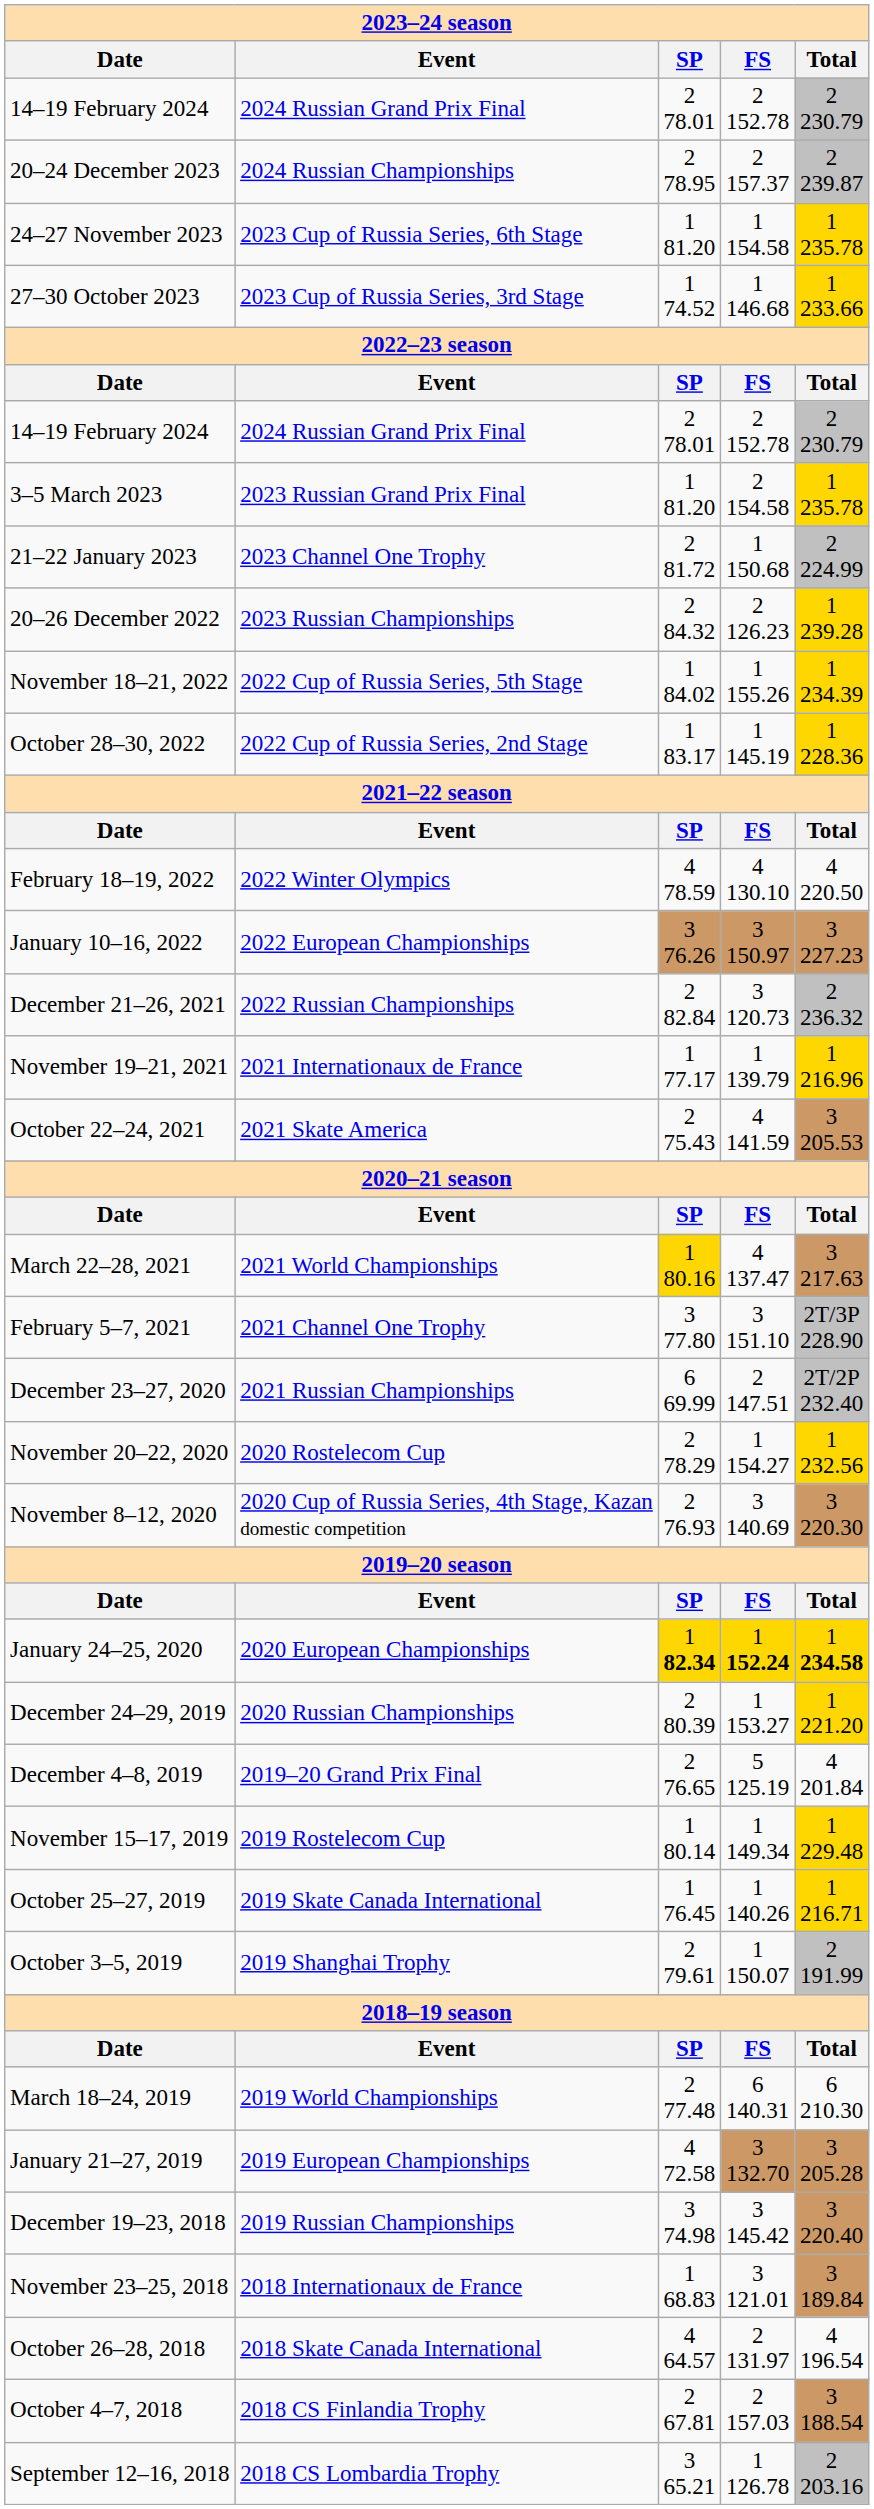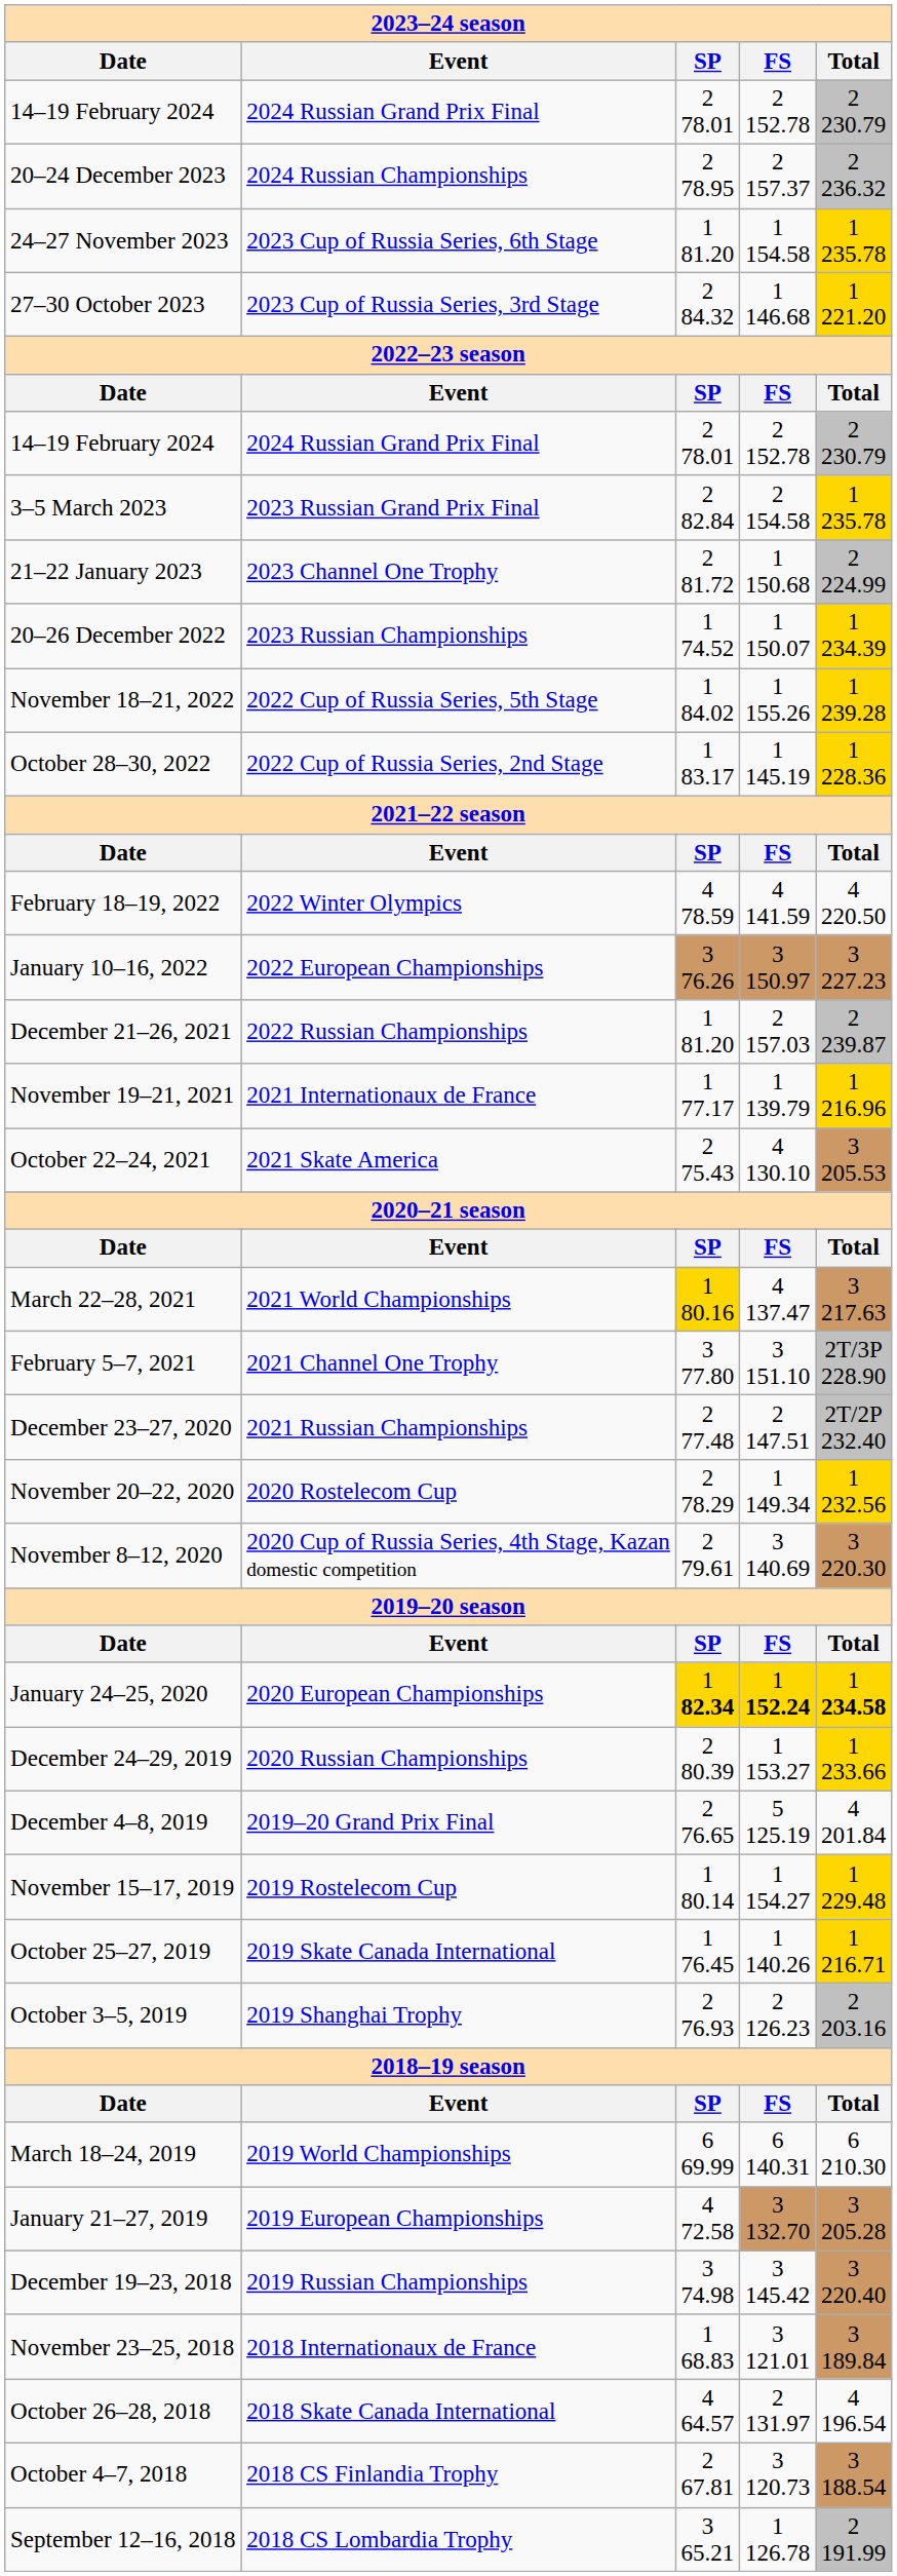20–24 December 2023 | column 5: 2 239.87 -> 2 236.32
27–30 October 2023 | column 3: 1 74.52 -> 2 84.32
27–30 October 2023 | column 5: 1 233.66 -> 1 221.20
3–5 March 2023 | column 3: 1 81.20 -> 2 82.84
20–26 December 2022 | column 3: 2 84.32 -> 1 74.52
20–26 December 2022 | column 4: 2 126.23 -> 1 150.07
20–26 December 2022 | column 5: 1 239.28 -> 1 234.39
November 18–21, 2022 | column 5: 1 234.39 -> 1 239.28
February 18–19, 2022 | column 4: 4 130.10 -> 4 141.59
December 21–26, 2021 | column 3: 2 82.84 -> 1 81.20
December 21–26, 2021 | column 4: 3 120.73 -> 2 157.03
December 21–26, 2021 | column 5: 2 236.32 -> 2 239.87
October 22–24, 2021 | column 4: 4 141.59 -> 4 130.10
December 23–27, 2020 | column 3: 6 69.99 -> 2 77.48
November 20–22, 2020 | column 4: 1 154.27 -> 1 149.34
November 8–12, 2020 | column 3: 2 76.93 -> 2 79.61
December 24–29, 2019 | column 5: 1 221.20 -> 1 233.66
November 15–17, 2019 | column 4: 1 149.34 -> 1 154.27
October 3–5, 2019 | column 3: 2 79.61 -> 2 76.93
October 3–5, 2019 | column 4: 1 150.07 -> 2 126.23
October 3–5, 2019 | column 5: 2 191.99 -> 2 203.16
March 18–24, 2019 | column 3: 2 77.48 -> 6 69.99
October 4–7, 2018 | column 4: 2 157.03 -> 3 120.73
September 12–16, 2018 | column 5: 2 203.16 -> 2 191.99
